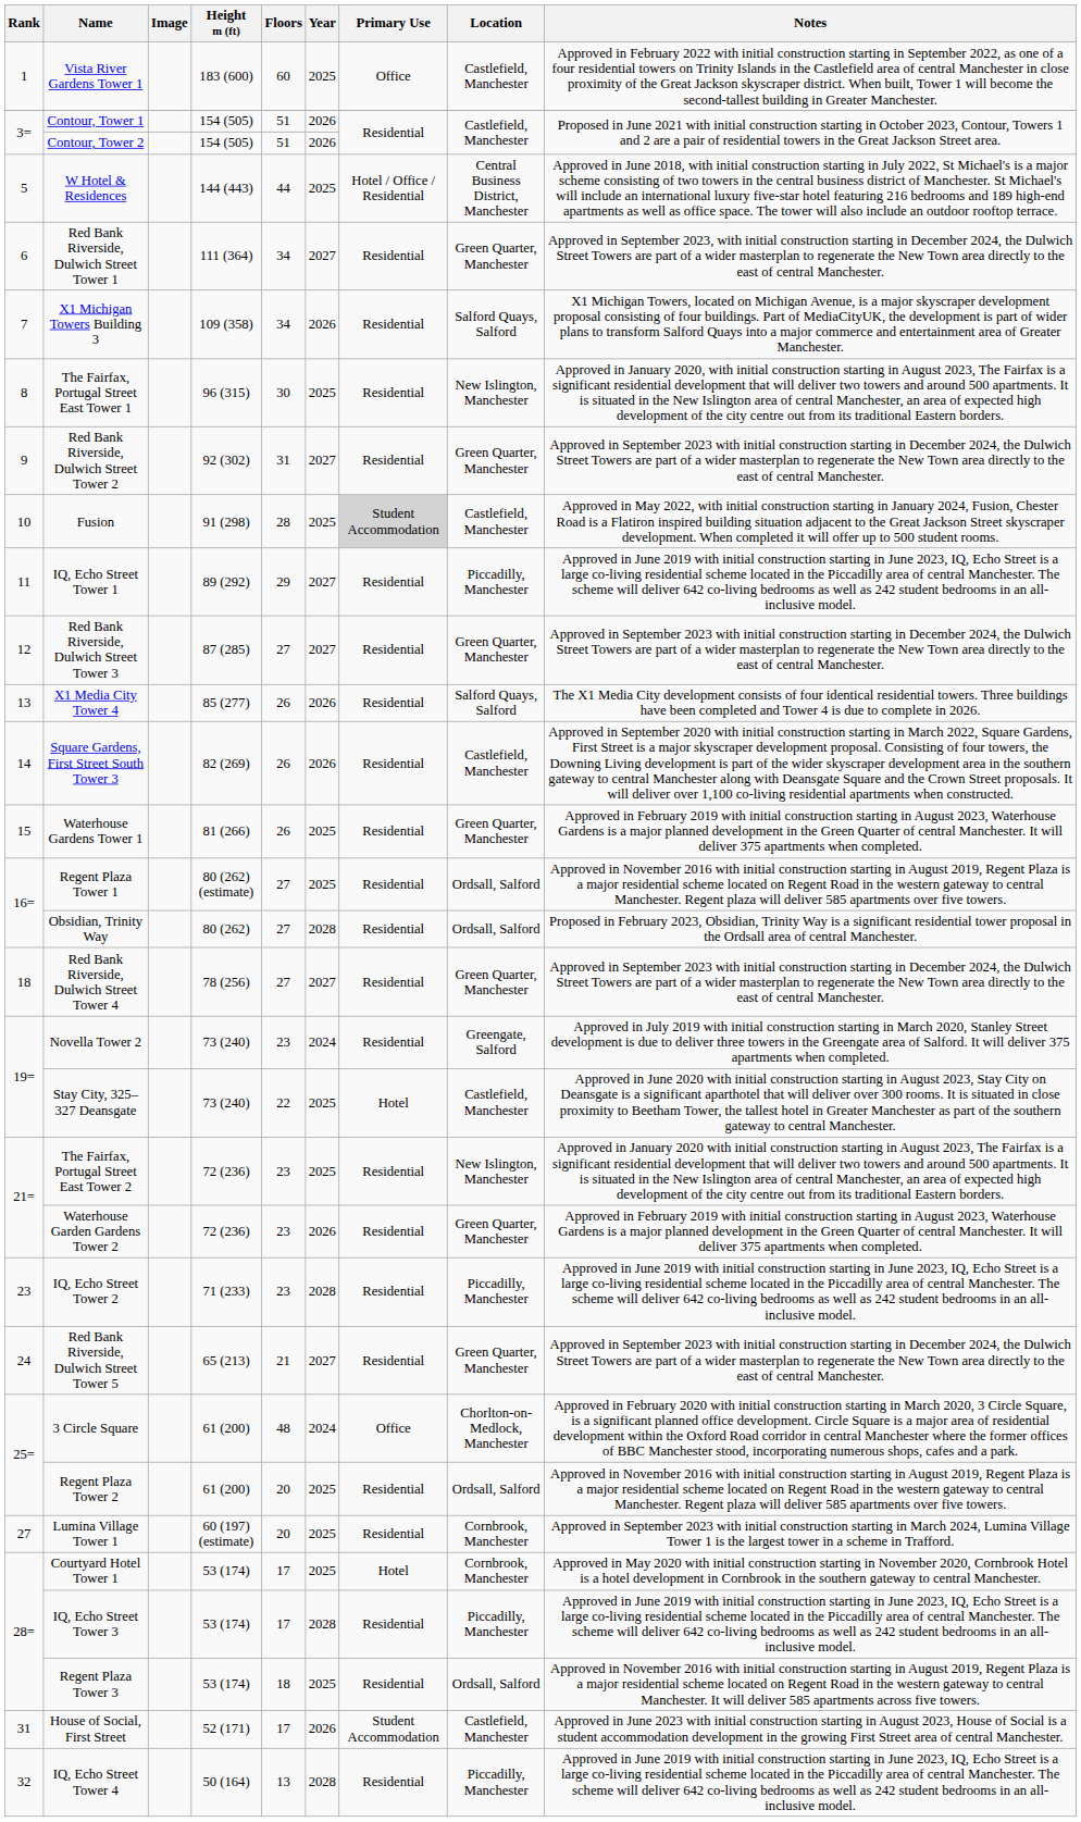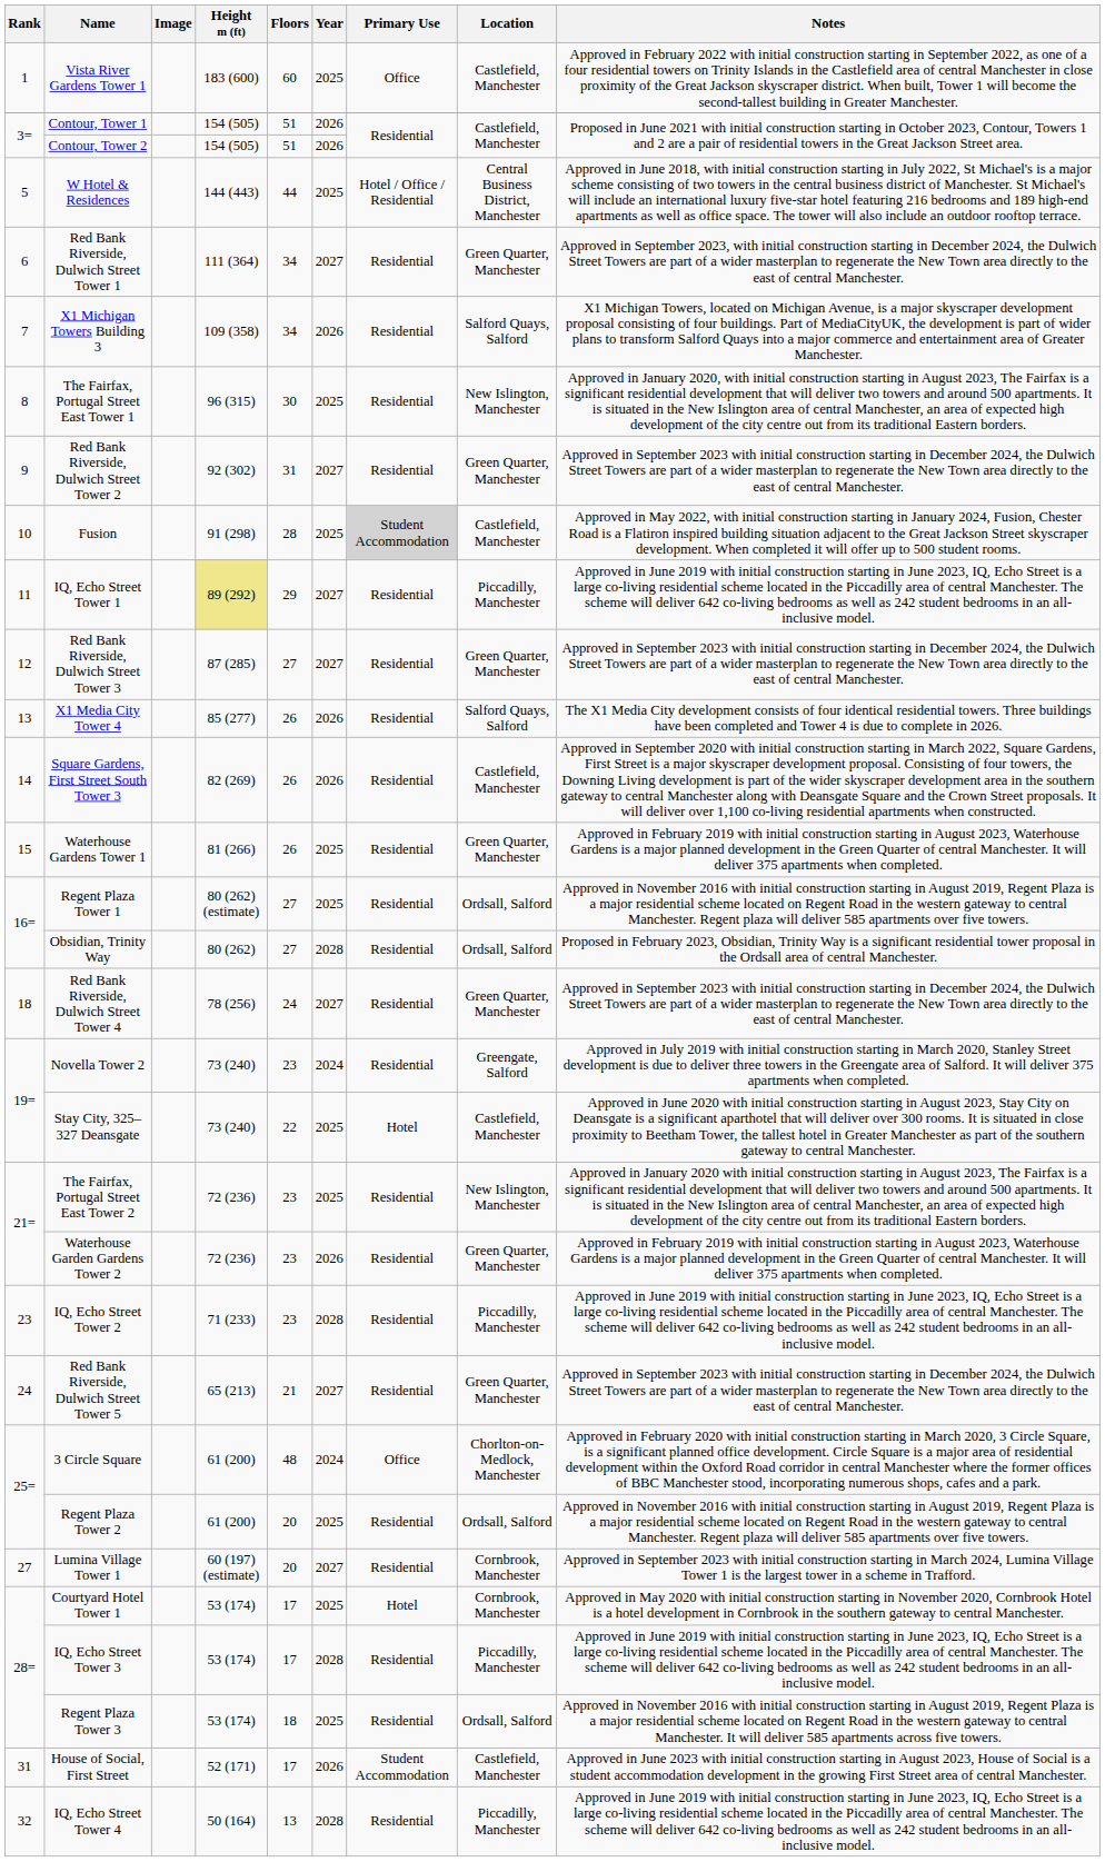IQ, Echo Street Tower 1 | Height m (ft): no background -> khaki background
Red Bank Riverside, Dulwich Street Tower 4 | Floors: 27 -> 24
Lumina Village Tower 1 | Year: 2025 -> 2027
